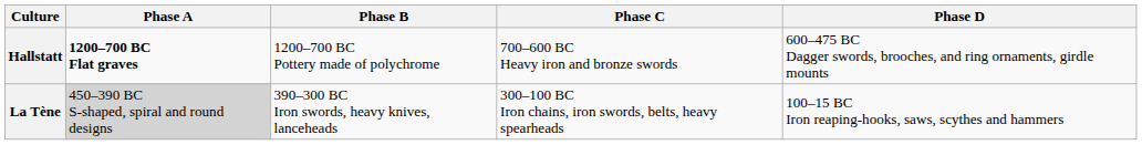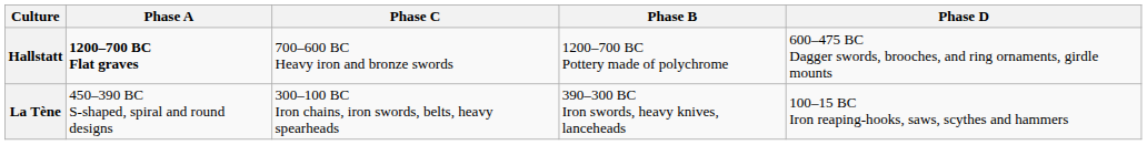columns swapped: Phase B <-> Phase C
La Tène | Phase A: lightgrey background -> no background
